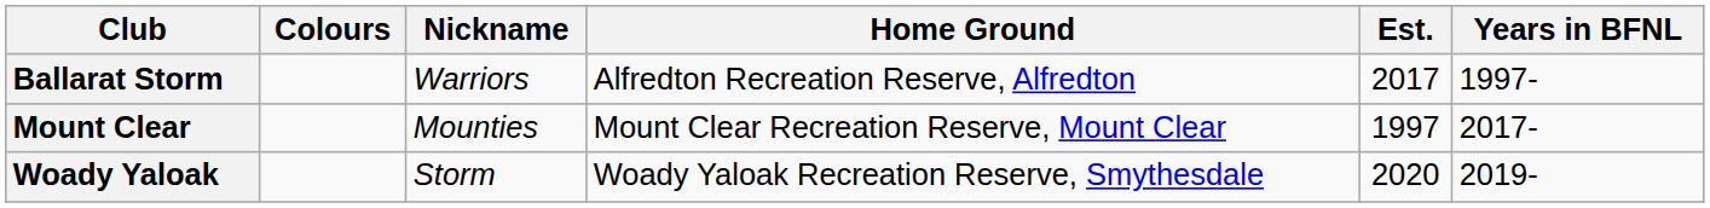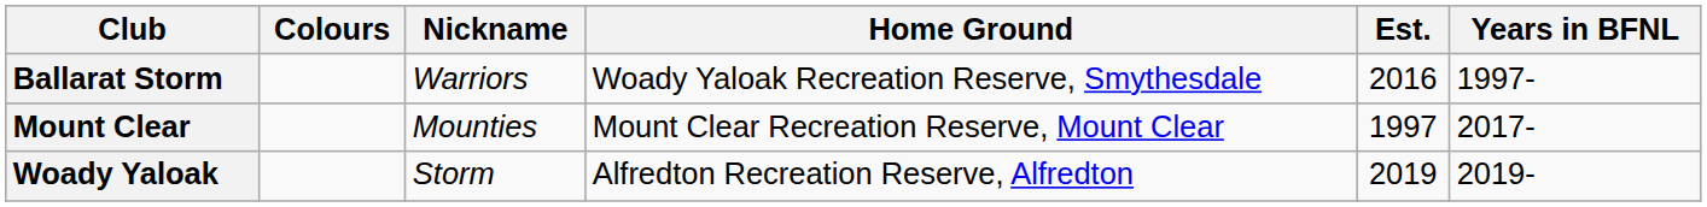Ballarat Storm | Home Ground: Alfredton Recreation Reserve, Alfredton -> Woady Yaloak Recreation Reserve, Smythesdale
Ballarat Storm | Est.: 2017 -> 2016
Woady Yaloak | Home Ground: Woady Yaloak Recreation Reserve, Smythesdale -> Alfredton Recreation Reserve, Alfredton
Woady Yaloak | Est.: 2020 -> 2019
